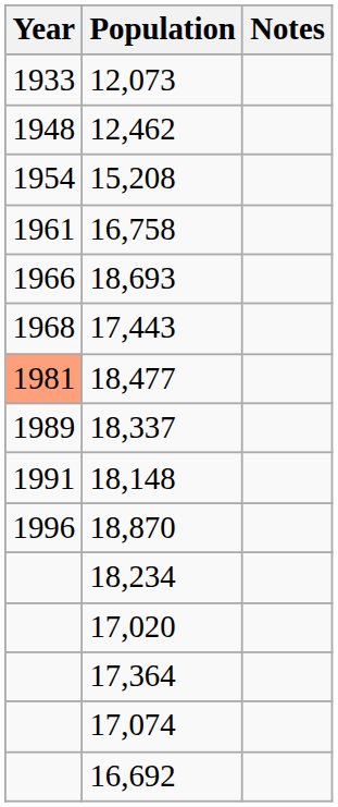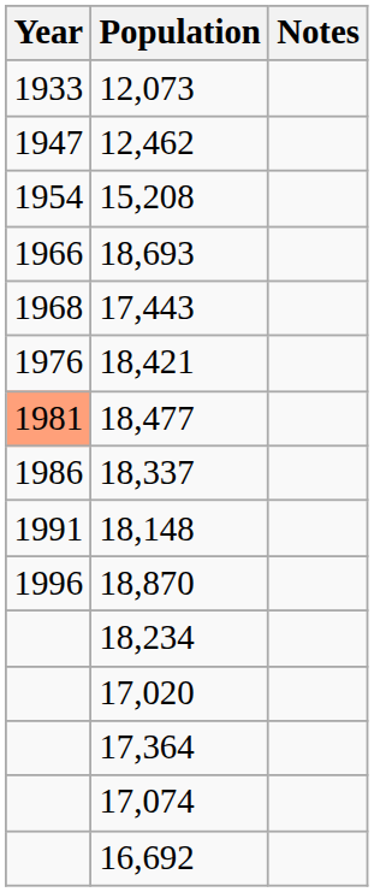12,462 | Year: 1948 -> 1947
- row: 1961 | 16,758
+ row: 1976 | 18,421
18,337 | Year: 1989 -> 1986
